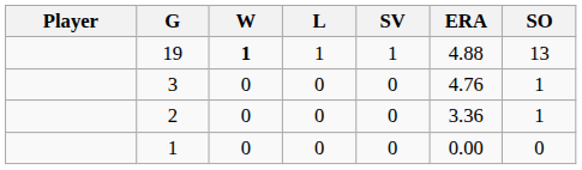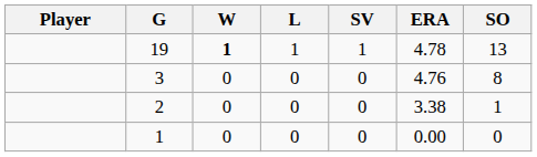19 | ERA: 4.88 -> 4.78
3 | SO: 1 -> 8
2 | ERA: 3.36 -> 3.38
